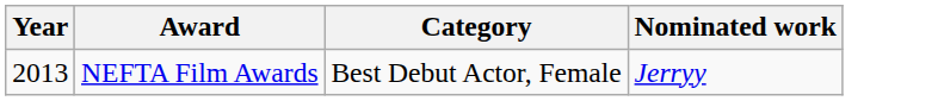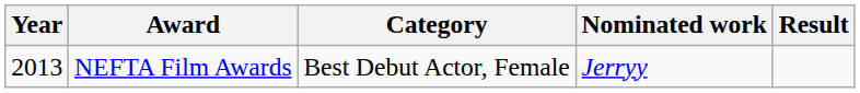+ column: Result
